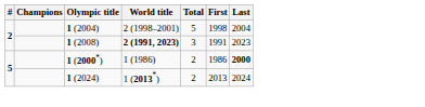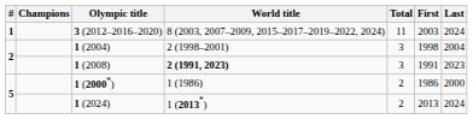+ row: 1 | 3 (2012–2016–2020) | 8 (2003, 2007–2009, 2015–2017–2019–2022, 2024) | 11 | 2003 | 2024
1 (2004) | Total: 5 -> 3
1 (2000*) | Last: bold -> normal
